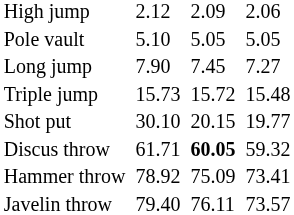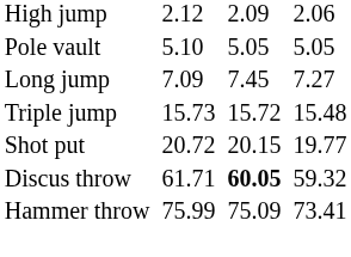Long jump | column 3: 7.90 -> 7.09
Shot put | column 3: 30.10 -> 20.72
Hammer throw | column 3: 78.92 -> 75.99
- row: Javelin throw | 79.40 | 76.11 | 73.57
